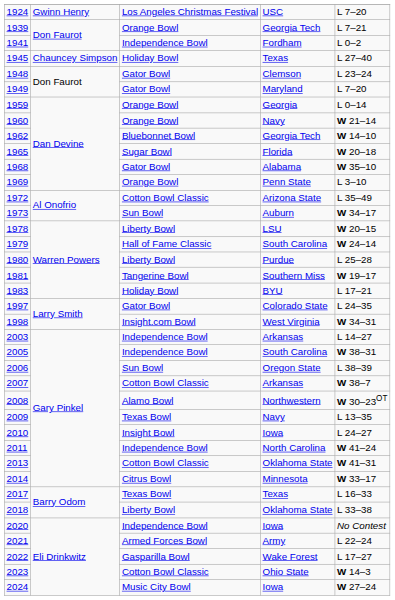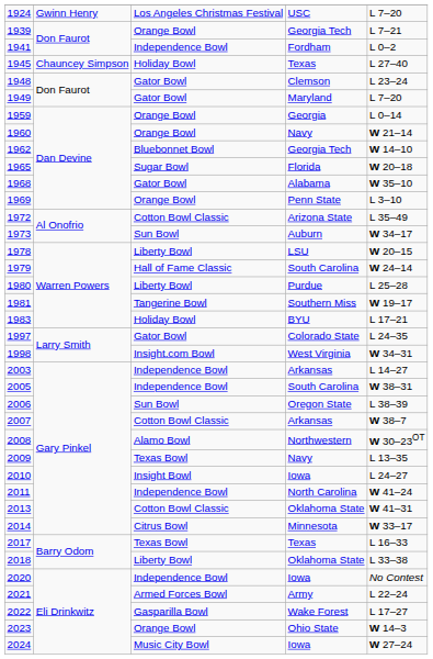2023 | column 3: Cotton Bowl Classic -> Orange Bowl
